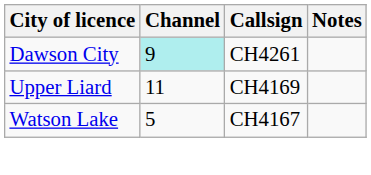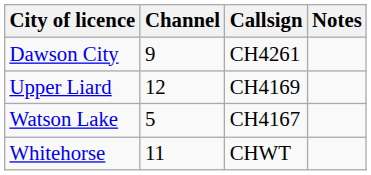Dawson City | Channel: paleturquoise background -> no background
Upper Liard | Channel: 11 -> 12
+ row: Whitehorse | 11 | CHWT
